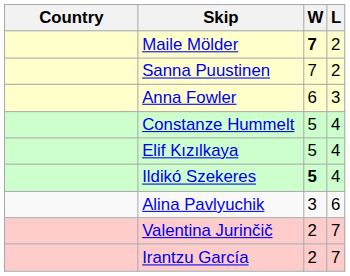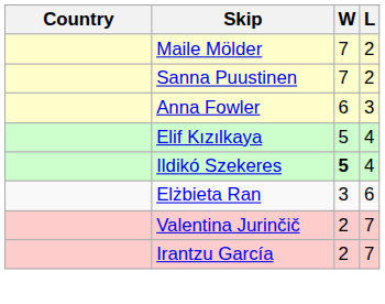Maile Mölder | W: bold -> normal
- row: Constanze Hummelt | 5 | 4
- row: Alina Pavlyuchik | 3 | 6
+ row: Elżbieta Ran | 3 | 6
